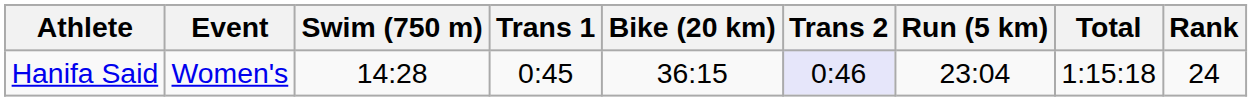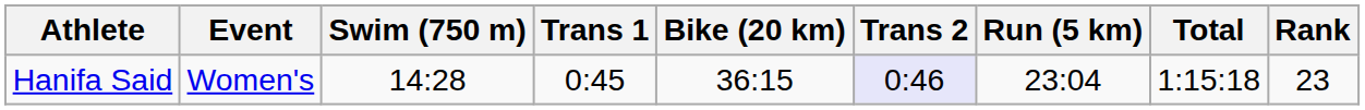Hanifa Said | Rank: 24 -> 23
